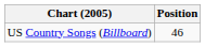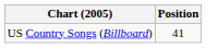US Country Songs (Billboard) | Position: 46 -> 41
